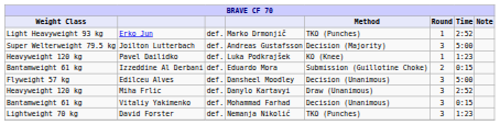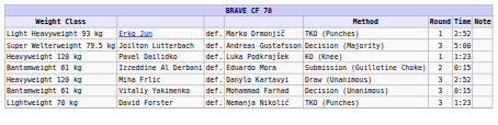- row: Flyweight 57 kg | Edilceu Alves | def. | Dansheel Moodley | Decision (Unanimous) | 3 | 5:00
